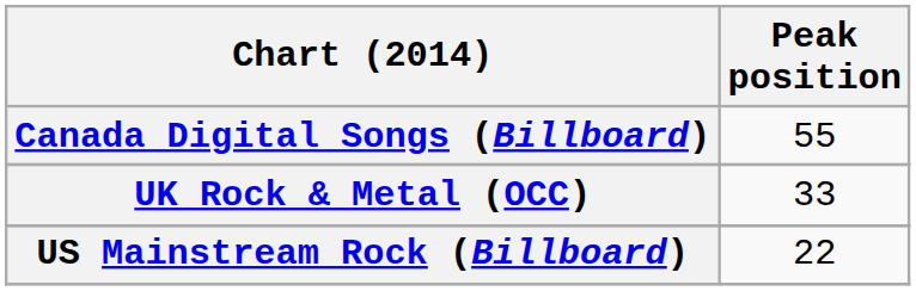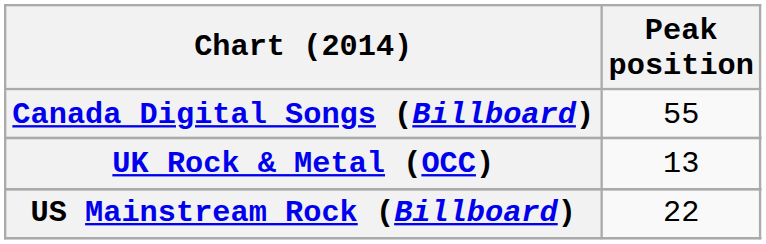UK Rock & Metal (OCC) | Peak position: 33 -> 13
